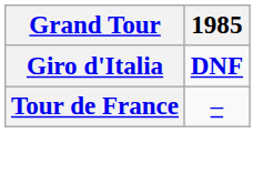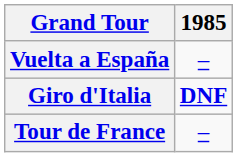+ row: Vuelta a España | –
